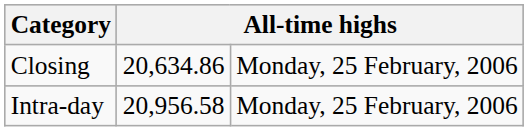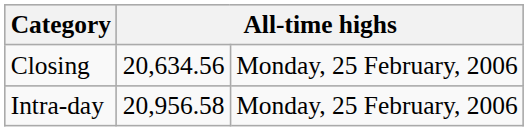Closing | column 2: 20,634.86 -> 20,634.56
